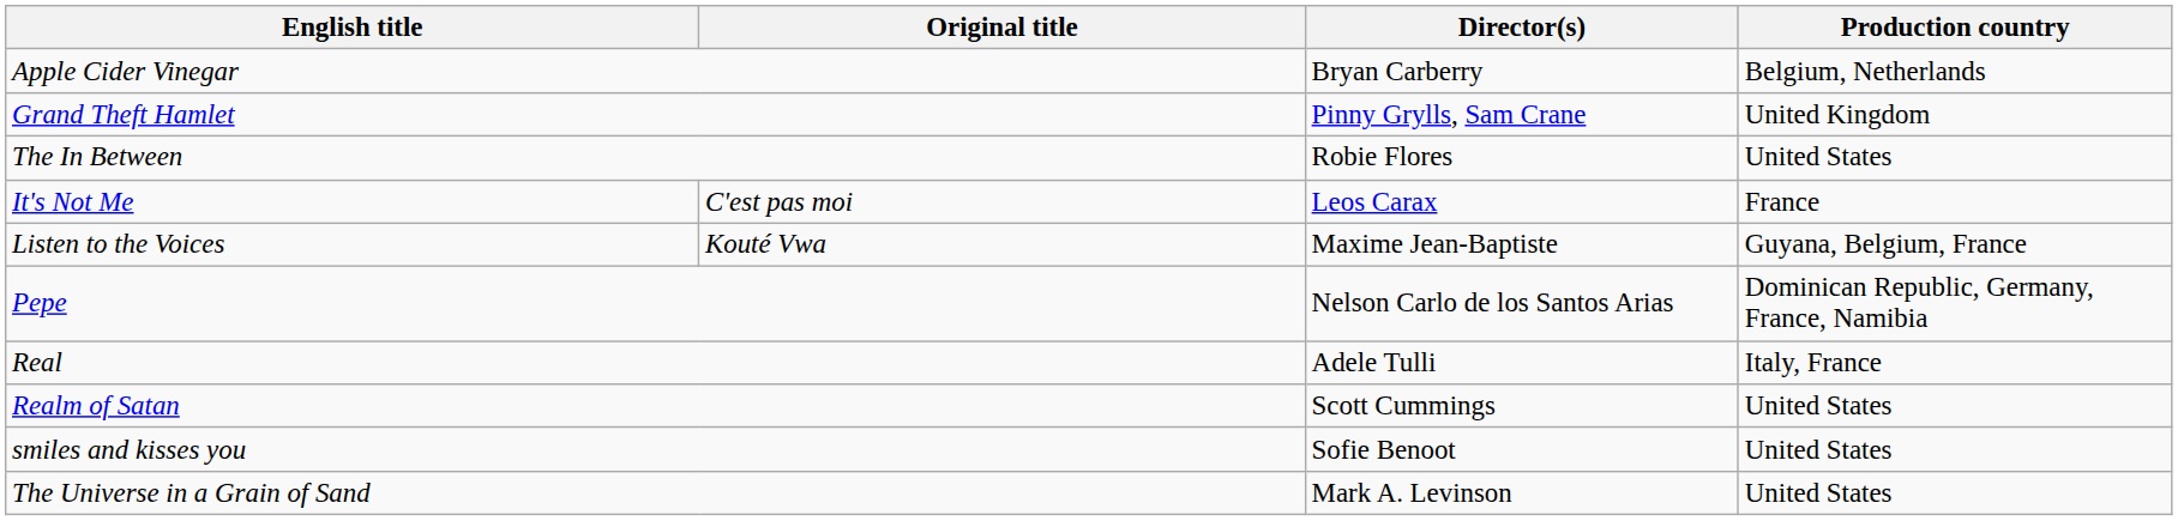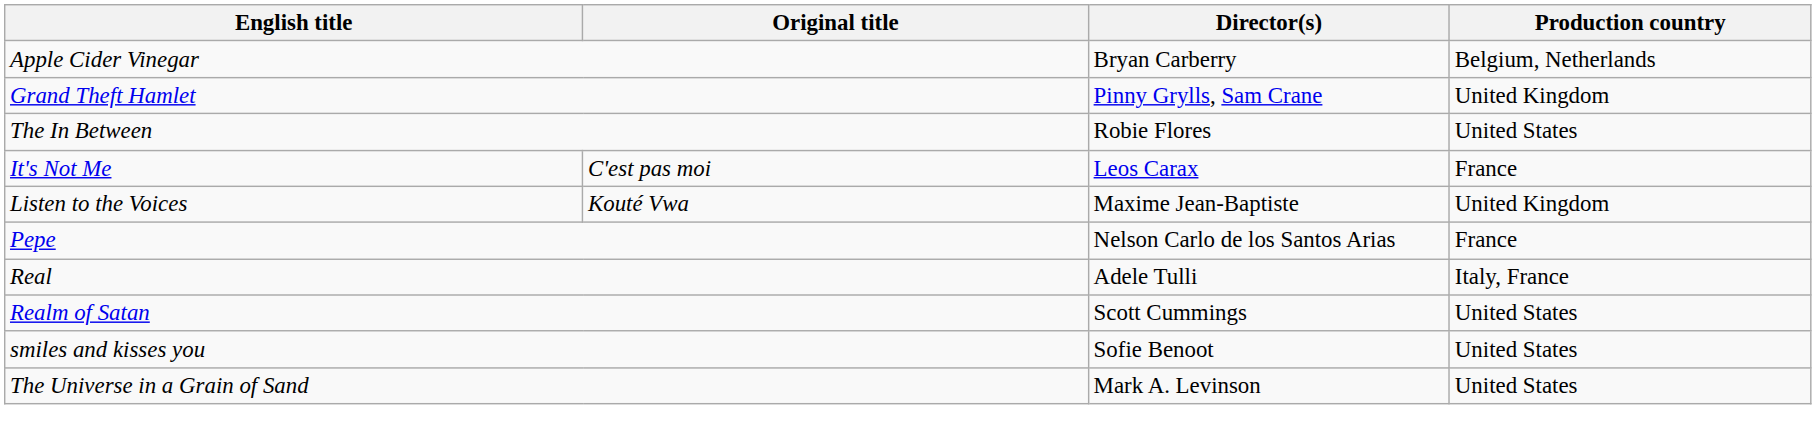Listen to the Voices | Production country: Guyana, Belgium, France -> United Kingdom
Pepe | Production country: Dominican Republic, Germany, France, Namibia -> France
